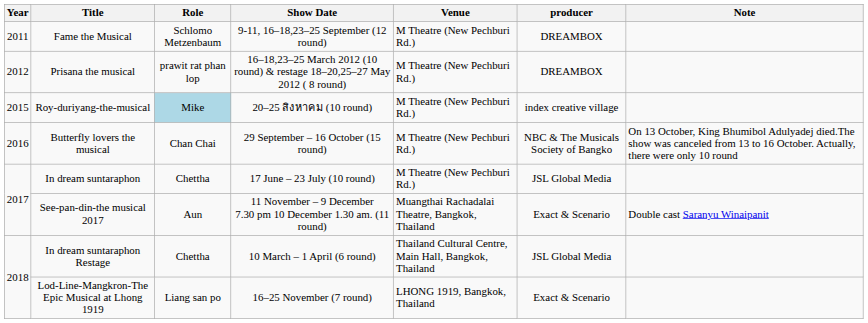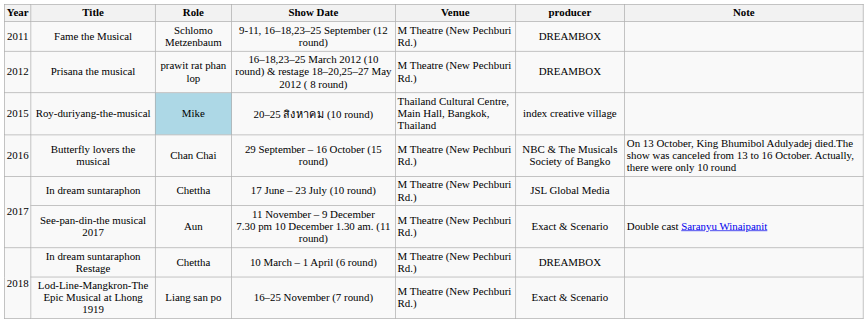Roy-duriyang-the-musical | Venue: M Theatre (New Pechburi Rd.) -> Thailand Cultural Centre, Main Hall, Bangkok, Thailand
See-pan-din-the musical 2017 | Venue: Muangthai Rachadalai Theatre, Bangkok, Thailand -> M Theatre (New Pechburi Rd.)
In dream suntaraphon Restage | Venue: Thailand Cultural Centre, Main Hall, Bangkok, Thailand -> M Theatre (New Pechburi Rd.)
In dream suntaraphon Restage | producer: JSL Global Media -> DREAMBOX
Lod-Line-Mangkron-The Epic Musical at Lhong 1919 | Venue: LHONG 1919, Bangkok, Thailand -> M Theatre (New Pechburi Rd.)
